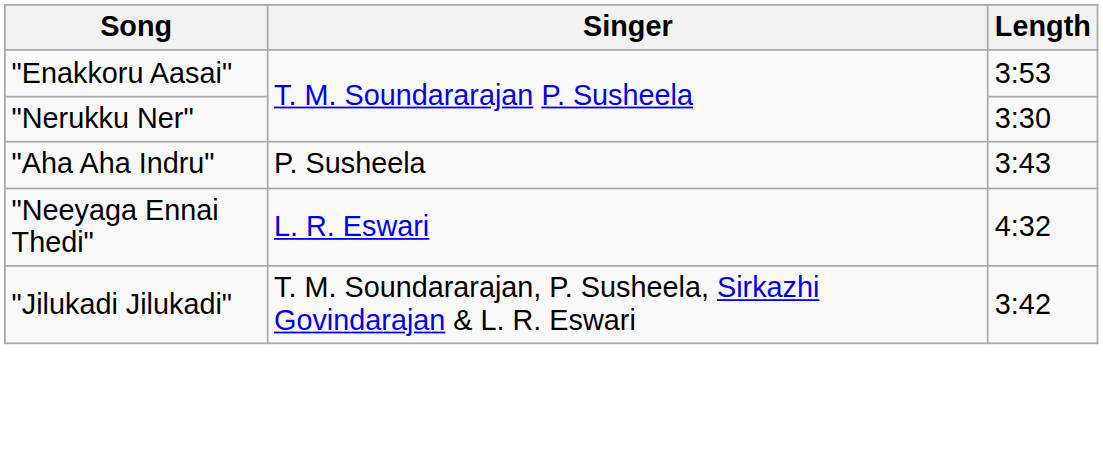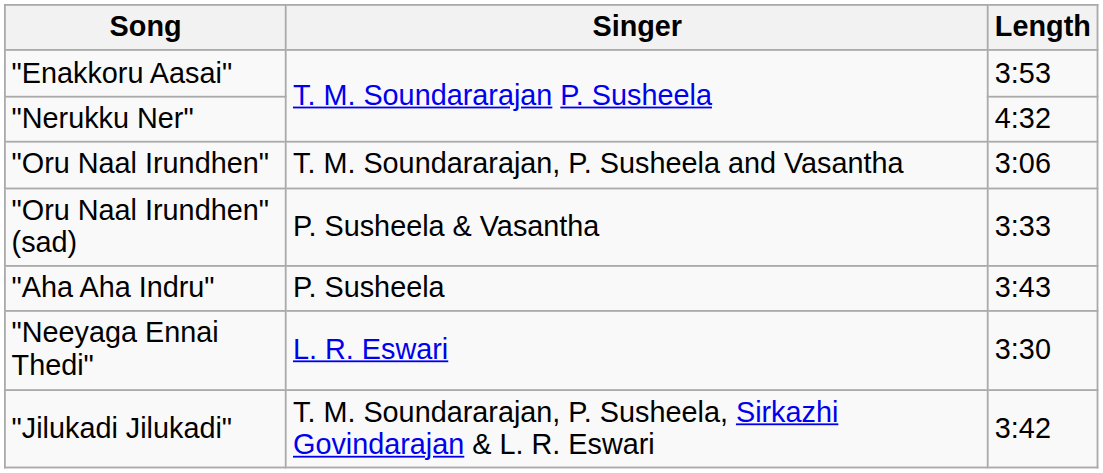"Nerukku Ner" | Length: 3:30 -> 4:32
+ row: "Oru Naal Irundhen" | T. M. Soundararajan, P. Susheela and Vasantha | 3:06
+ row: "Oru Naal Irundhen" (sad) | P. Susheela & Vasantha | 3:33
"Neeyaga Ennai Thedi" | Length: 4:32 -> 3:30
